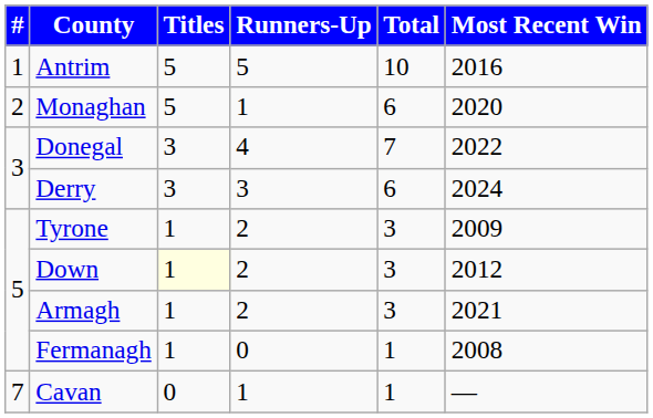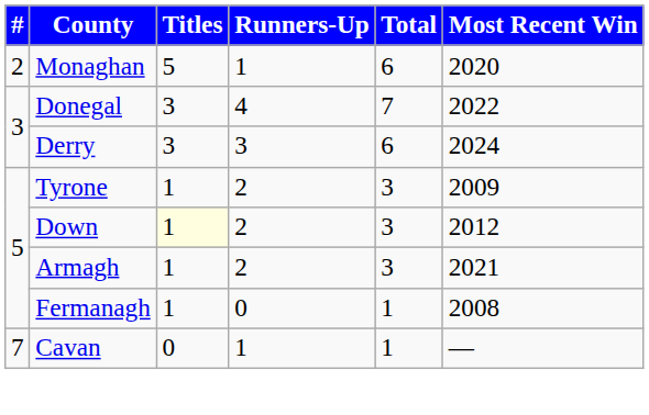- row: 1 | Antrim | 5 | 5 | 10 | 2016
